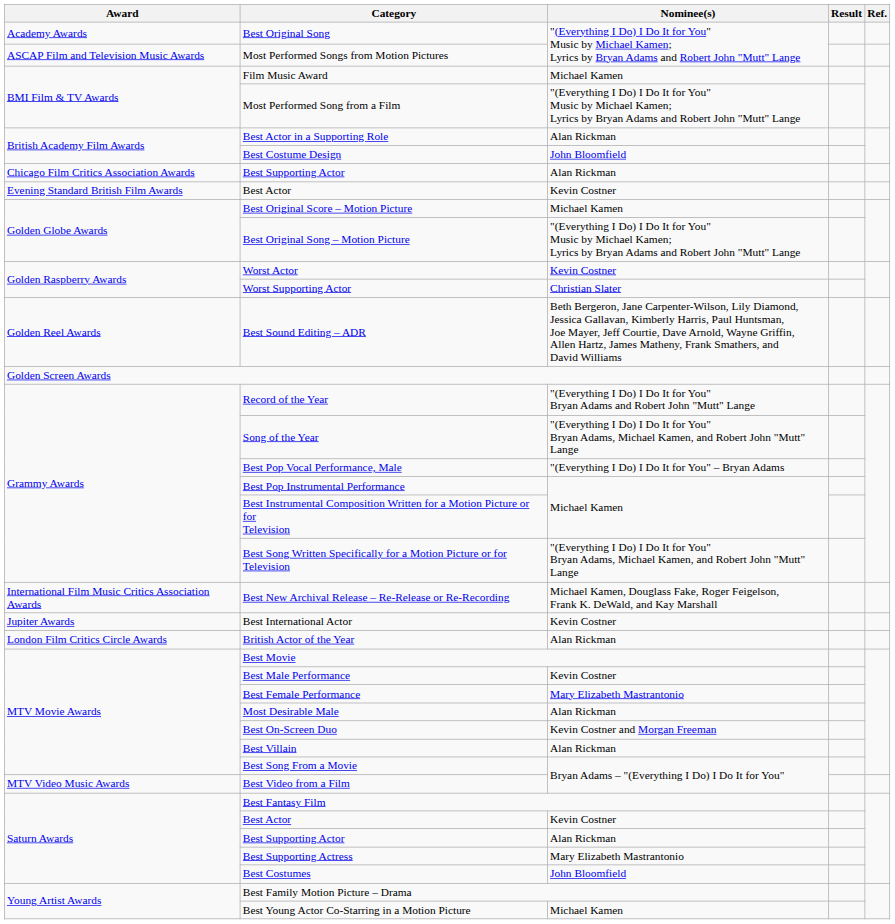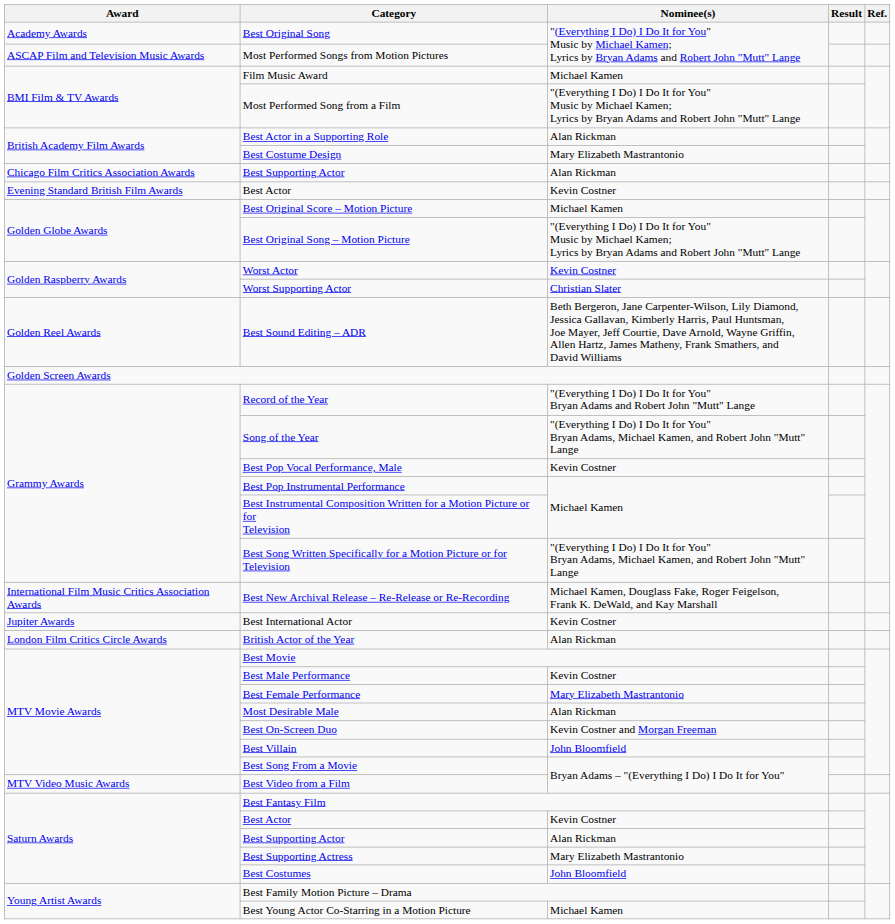Best Costume Design | Nominee(s): John Bloomfield -> Mary Elizabeth Mastrantonio
Best Pop Vocal Performance, Male | Nominee(s): "(Everything I Do) I Do It for You" – Bryan Adams -> Kevin Costner
Best Villain | Nominee(s): Alan Rickman -> John Bloomfield
